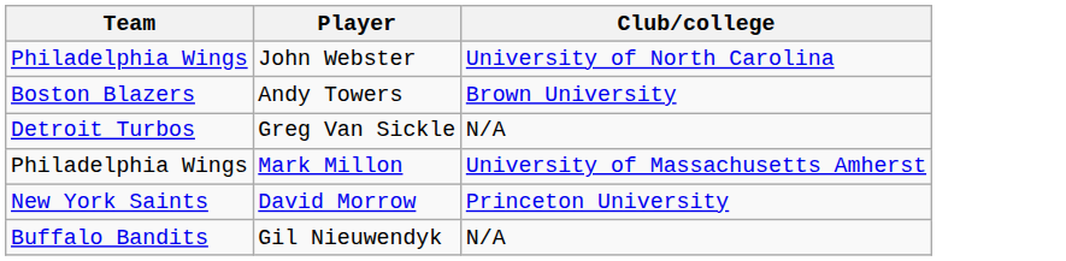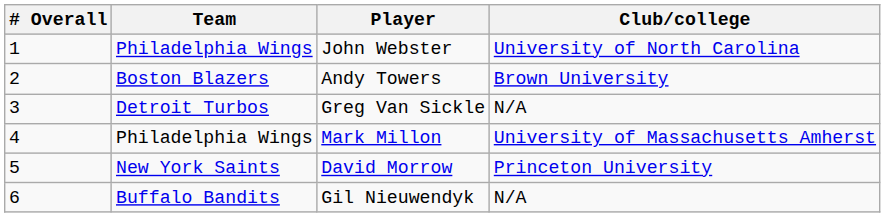+ column: # Overall | 1 | 2 | 3 | 4 | 5 | 6
